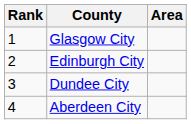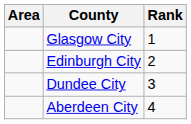columns swapped: Rank <-> Area
